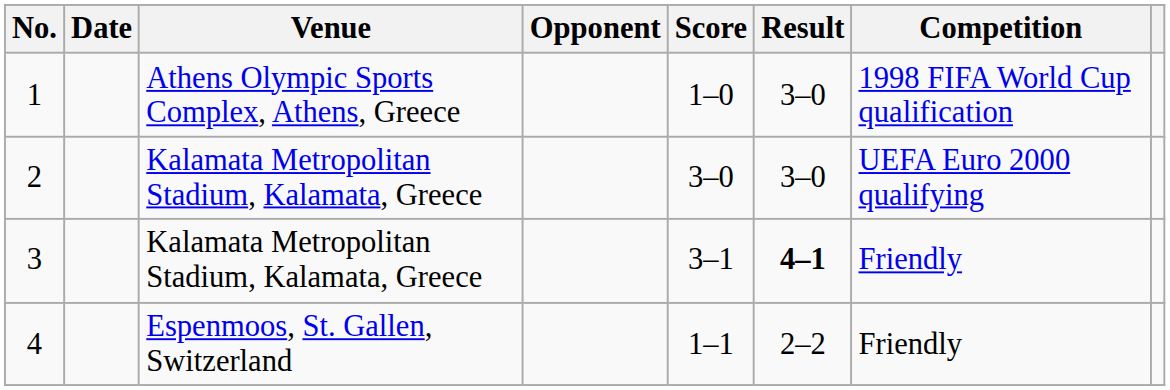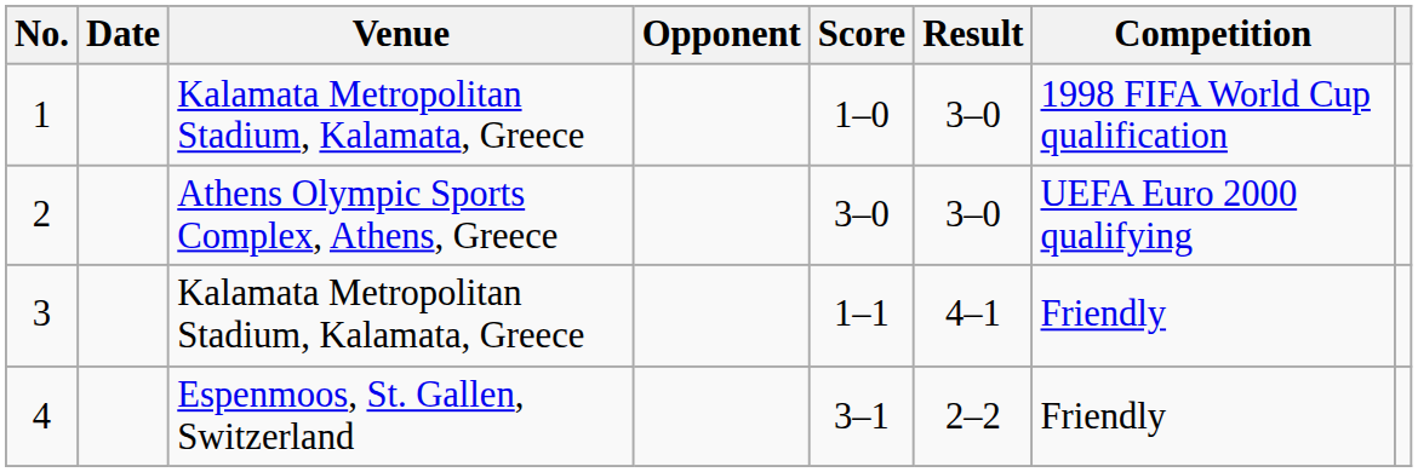1 | Venue: Athens Olympic Sports Complex, Athens, Greece -> Kalamata Metropolitan Stadium, Kalamata, Greece
2 | Venue: Kalamata Metropolitan Stadium, Kalamata, Greece -> Athens Olympic Sports Complex, Athens, Greece
3 | Score: 3–1 -> 1–1
3 | Result: bold -> normal
4 | Score: 1–1 -> 3–1
